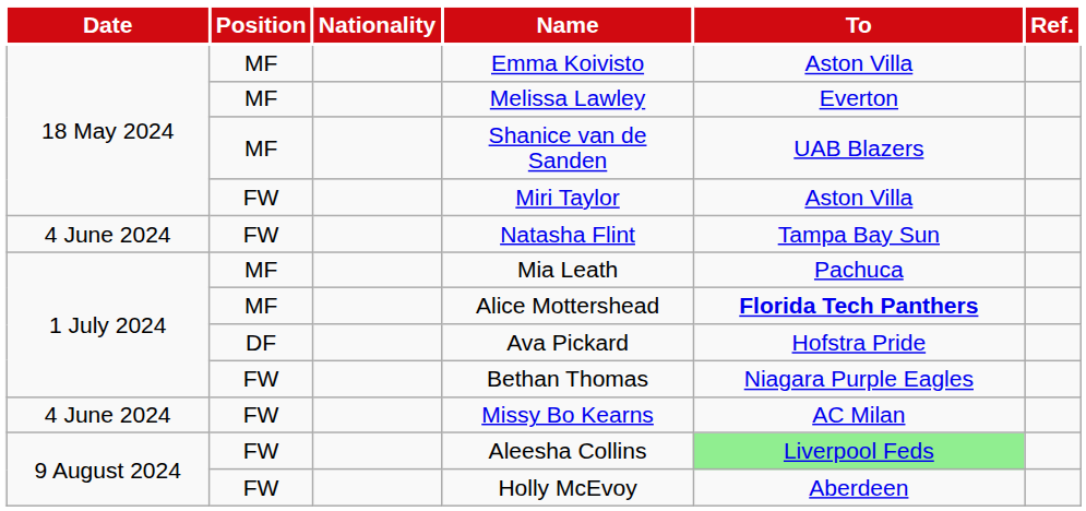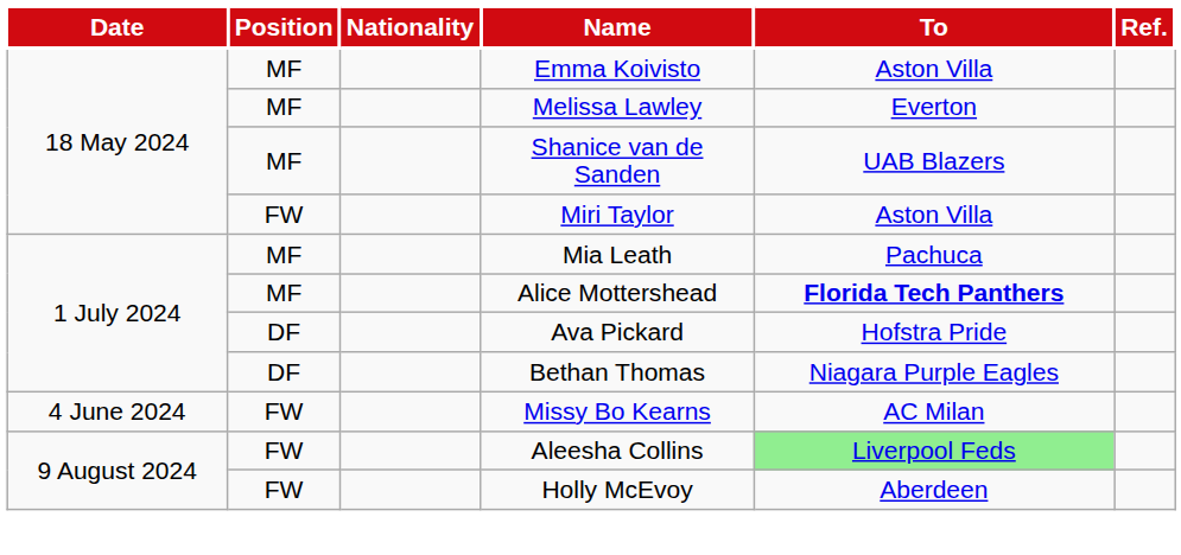- row: 4 June 2024 | FW | Natasha Flint | Tampa Bay Sun
Bethan Thomas | Position: FW -> DF
